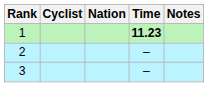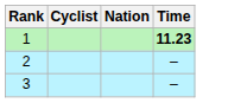- column: Notes
